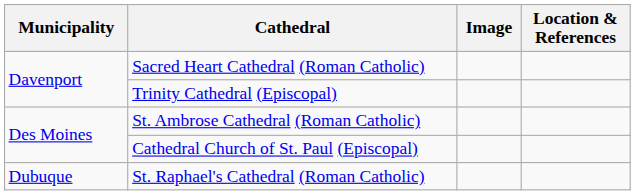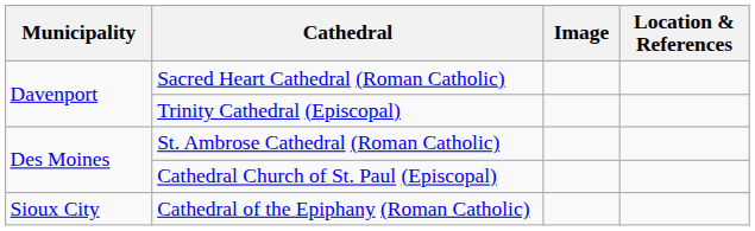- row: Dubuque | St. Raphael's Cathedral (Roman Catholic)
+ row: Sioux City | Cathedral of the Epiphany (Roman Catholic)
